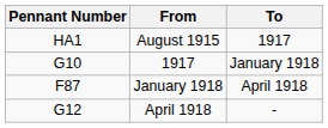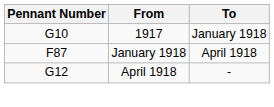- row: HA1 | August 1915 | 1917
